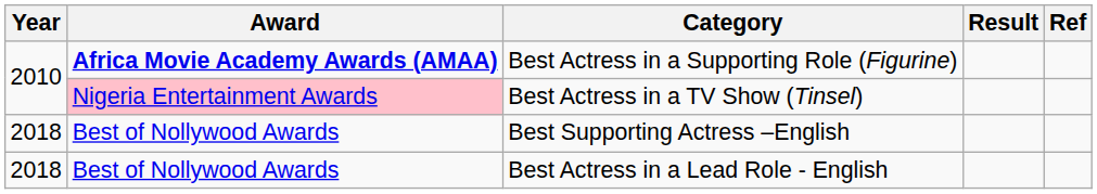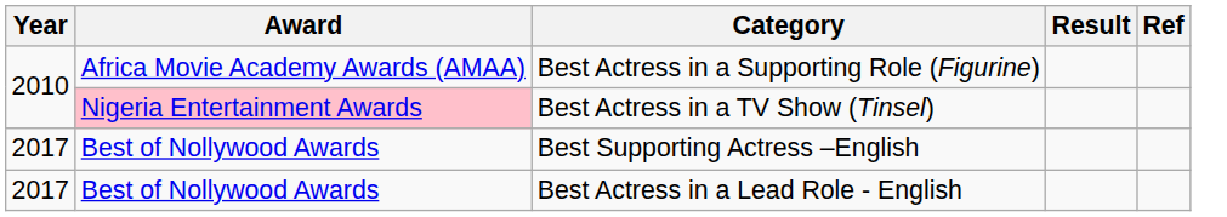Best Actress in a Supporting Role (Figurine) | Award: bold -> normal
Best Supporting Actress –English | Year: 2018 -> 2017
Best Actress in a Lead Role - English | Year: 2018 -> 2017
